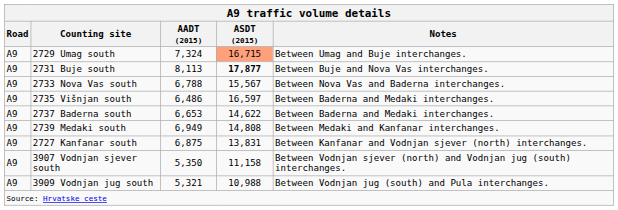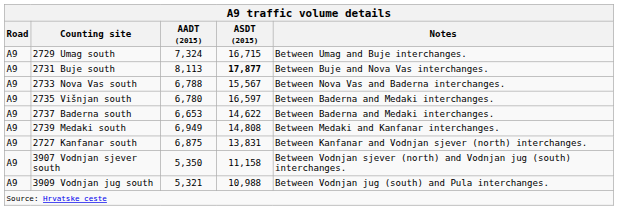2729 Umag south | column 4: lightsalmon background -> no background
2735 Višnjan south | column 3: 6,486 -> 6,780
